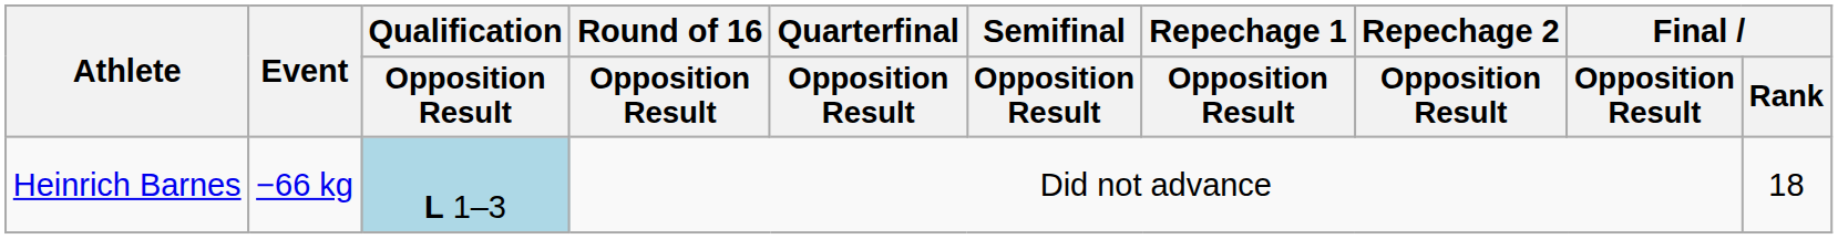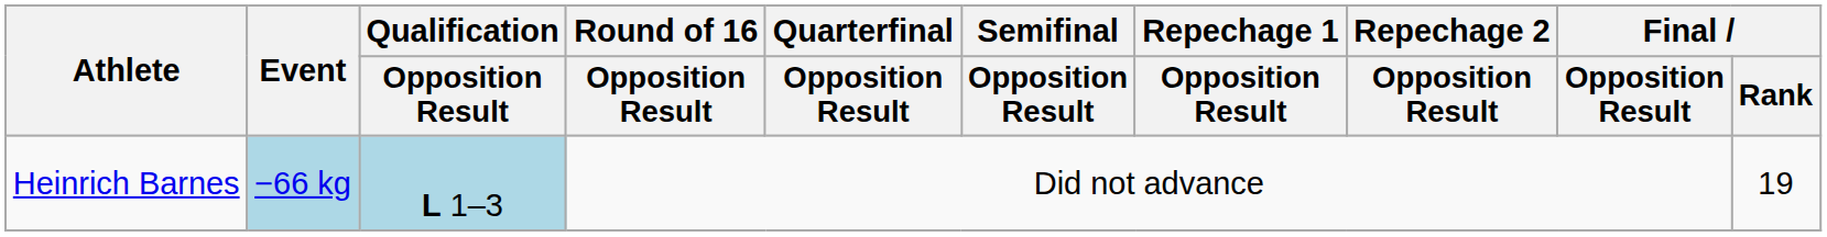Heinrich Barnes | Event: no background -> lightblue background
Heinrich Barnes | Final / Rank: 18 -> 19
